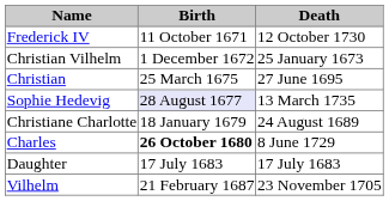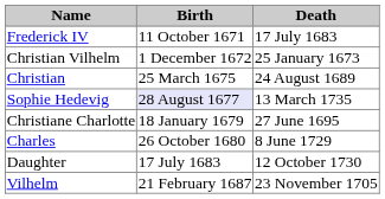Frederick IV | Death: 12 October 1730 -> 17 July 1683
Christian | Death: 27 June 1695 -> 24 August 1689
Christiane Charlotte | Death: 24 August 1689 -> 27 June 1695
Charles | Birth: bold -> normal
Daughter | Death: 17 July 1683 -> 12 October 1730
